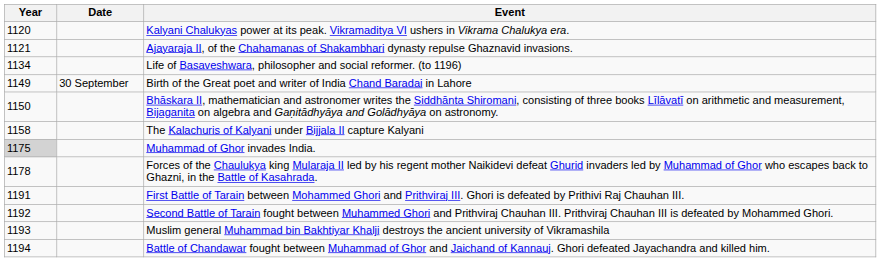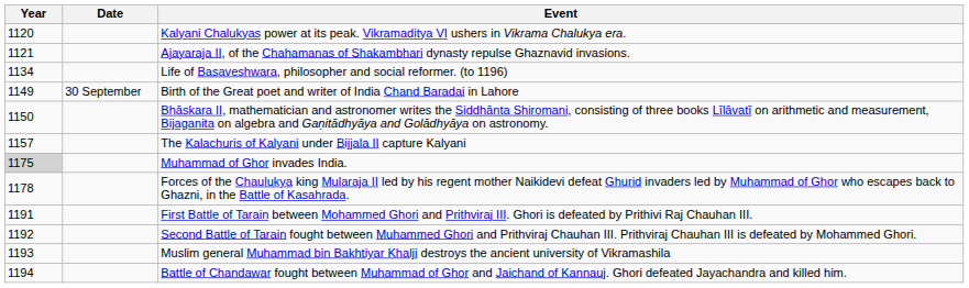The Kalachuris of Kalyani under Bijjala II capture Kalyani | Year: 1158 -> 1157
